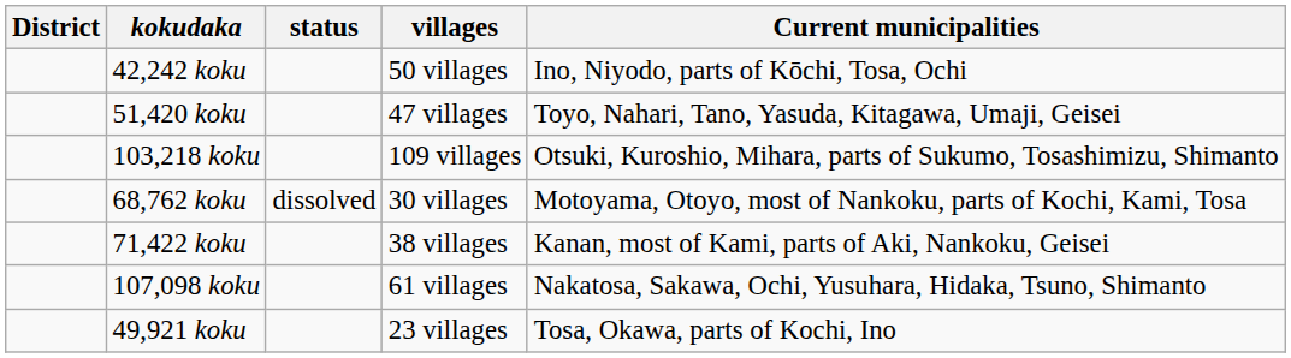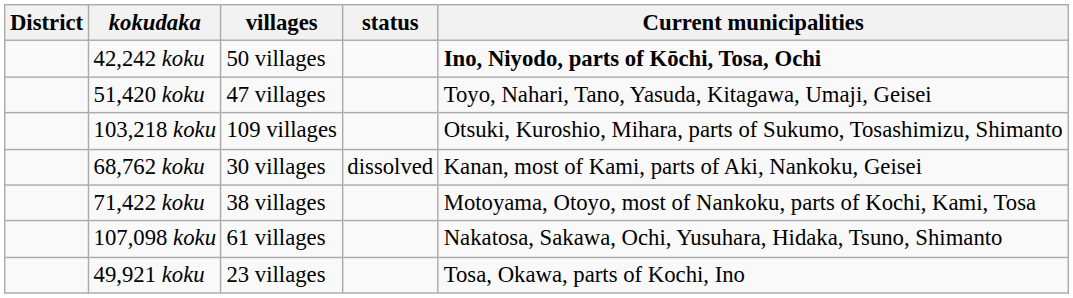columns swapped: villages <-> status
42,242 koku | Current municipalities: normal -> bold
68,762 koku | Current municipalities: Motoyama, Otoyo, most of Nankoku, parts of Kochi, Kami, Tosa -> Kanan, most of Kami, parts of Aki, Nankoku, Geisei
71,422 koku | Current municipalities: Kanan, most of Kami, parts of Aki, Nankoku, Geisei -> Motoyama, Otoyo, most of Nankoku, parts of Kochi, Kami, Tosa
